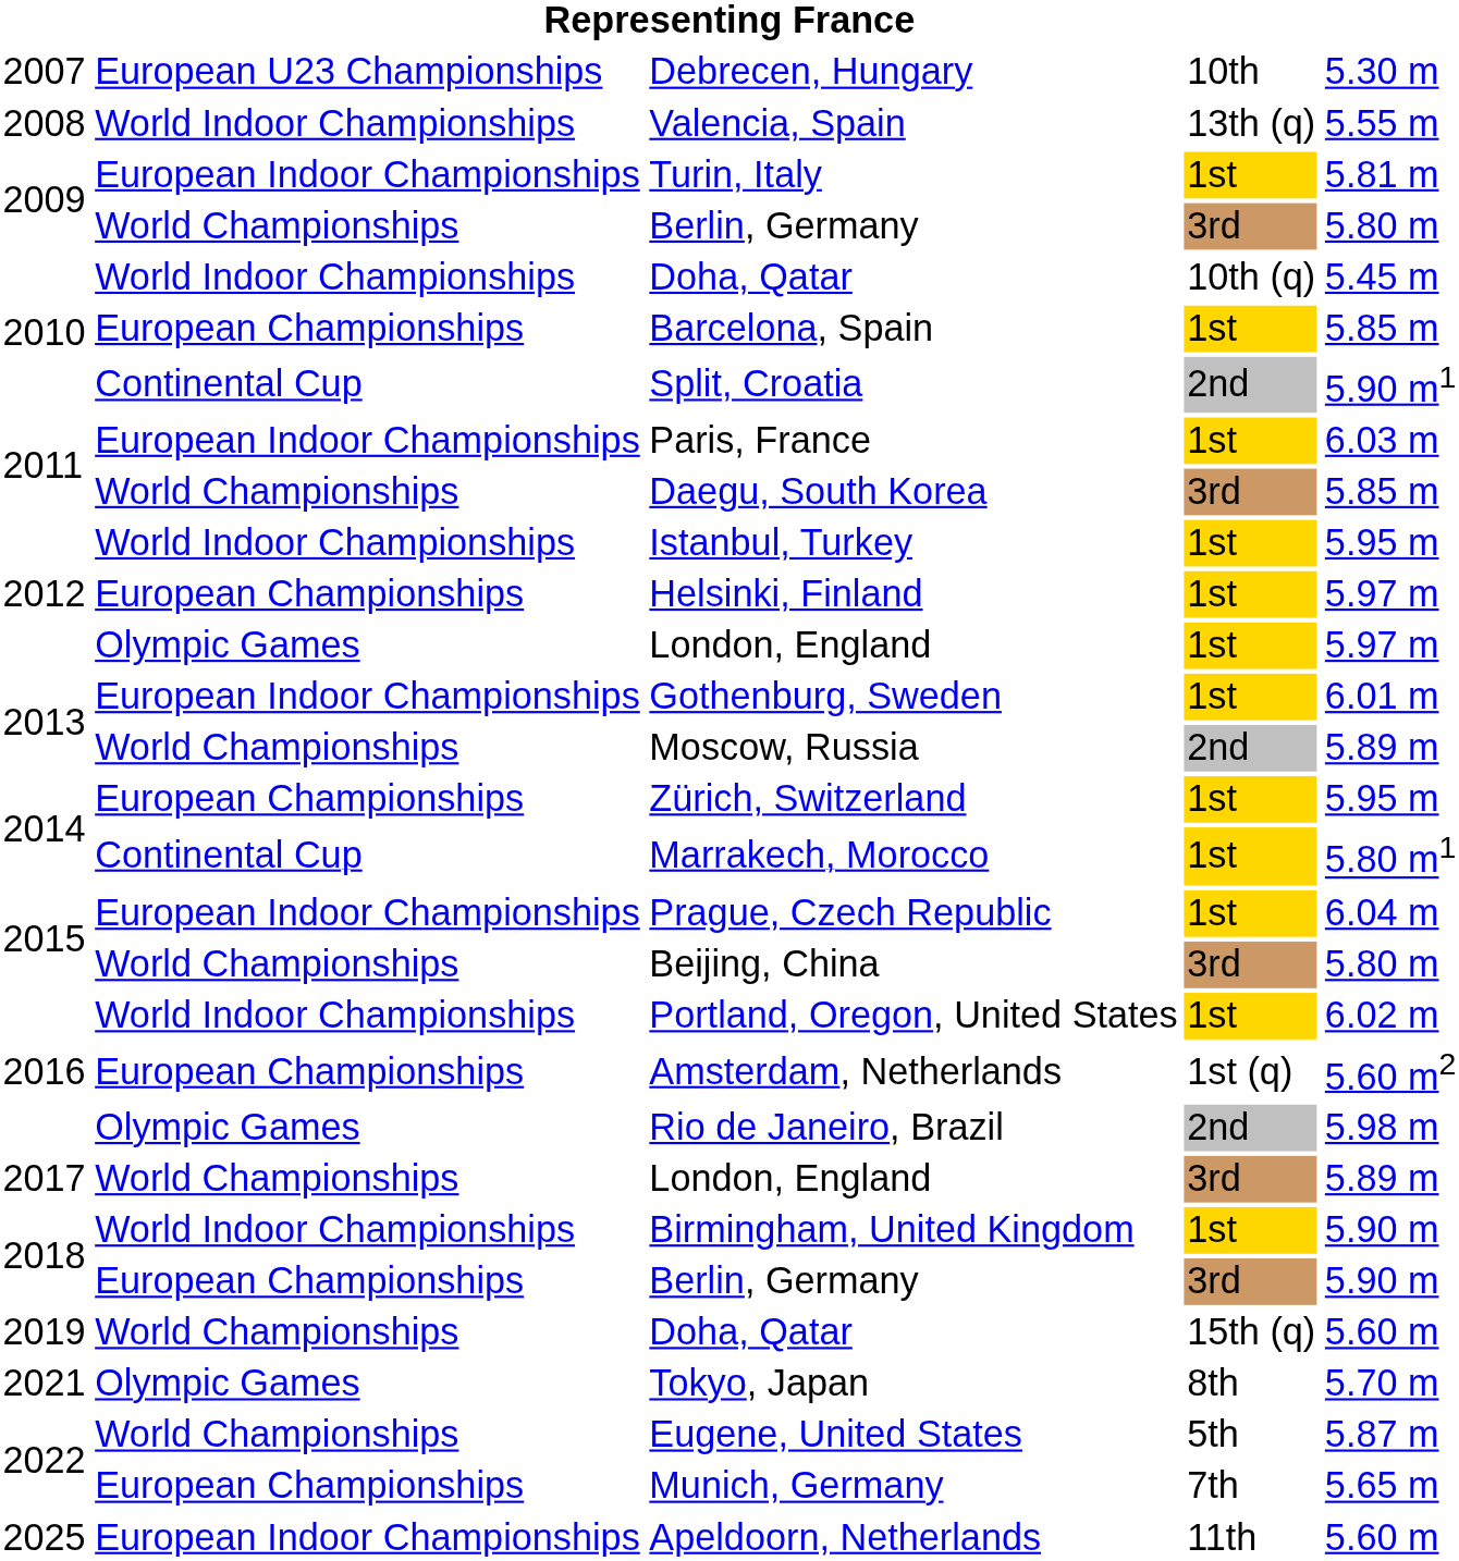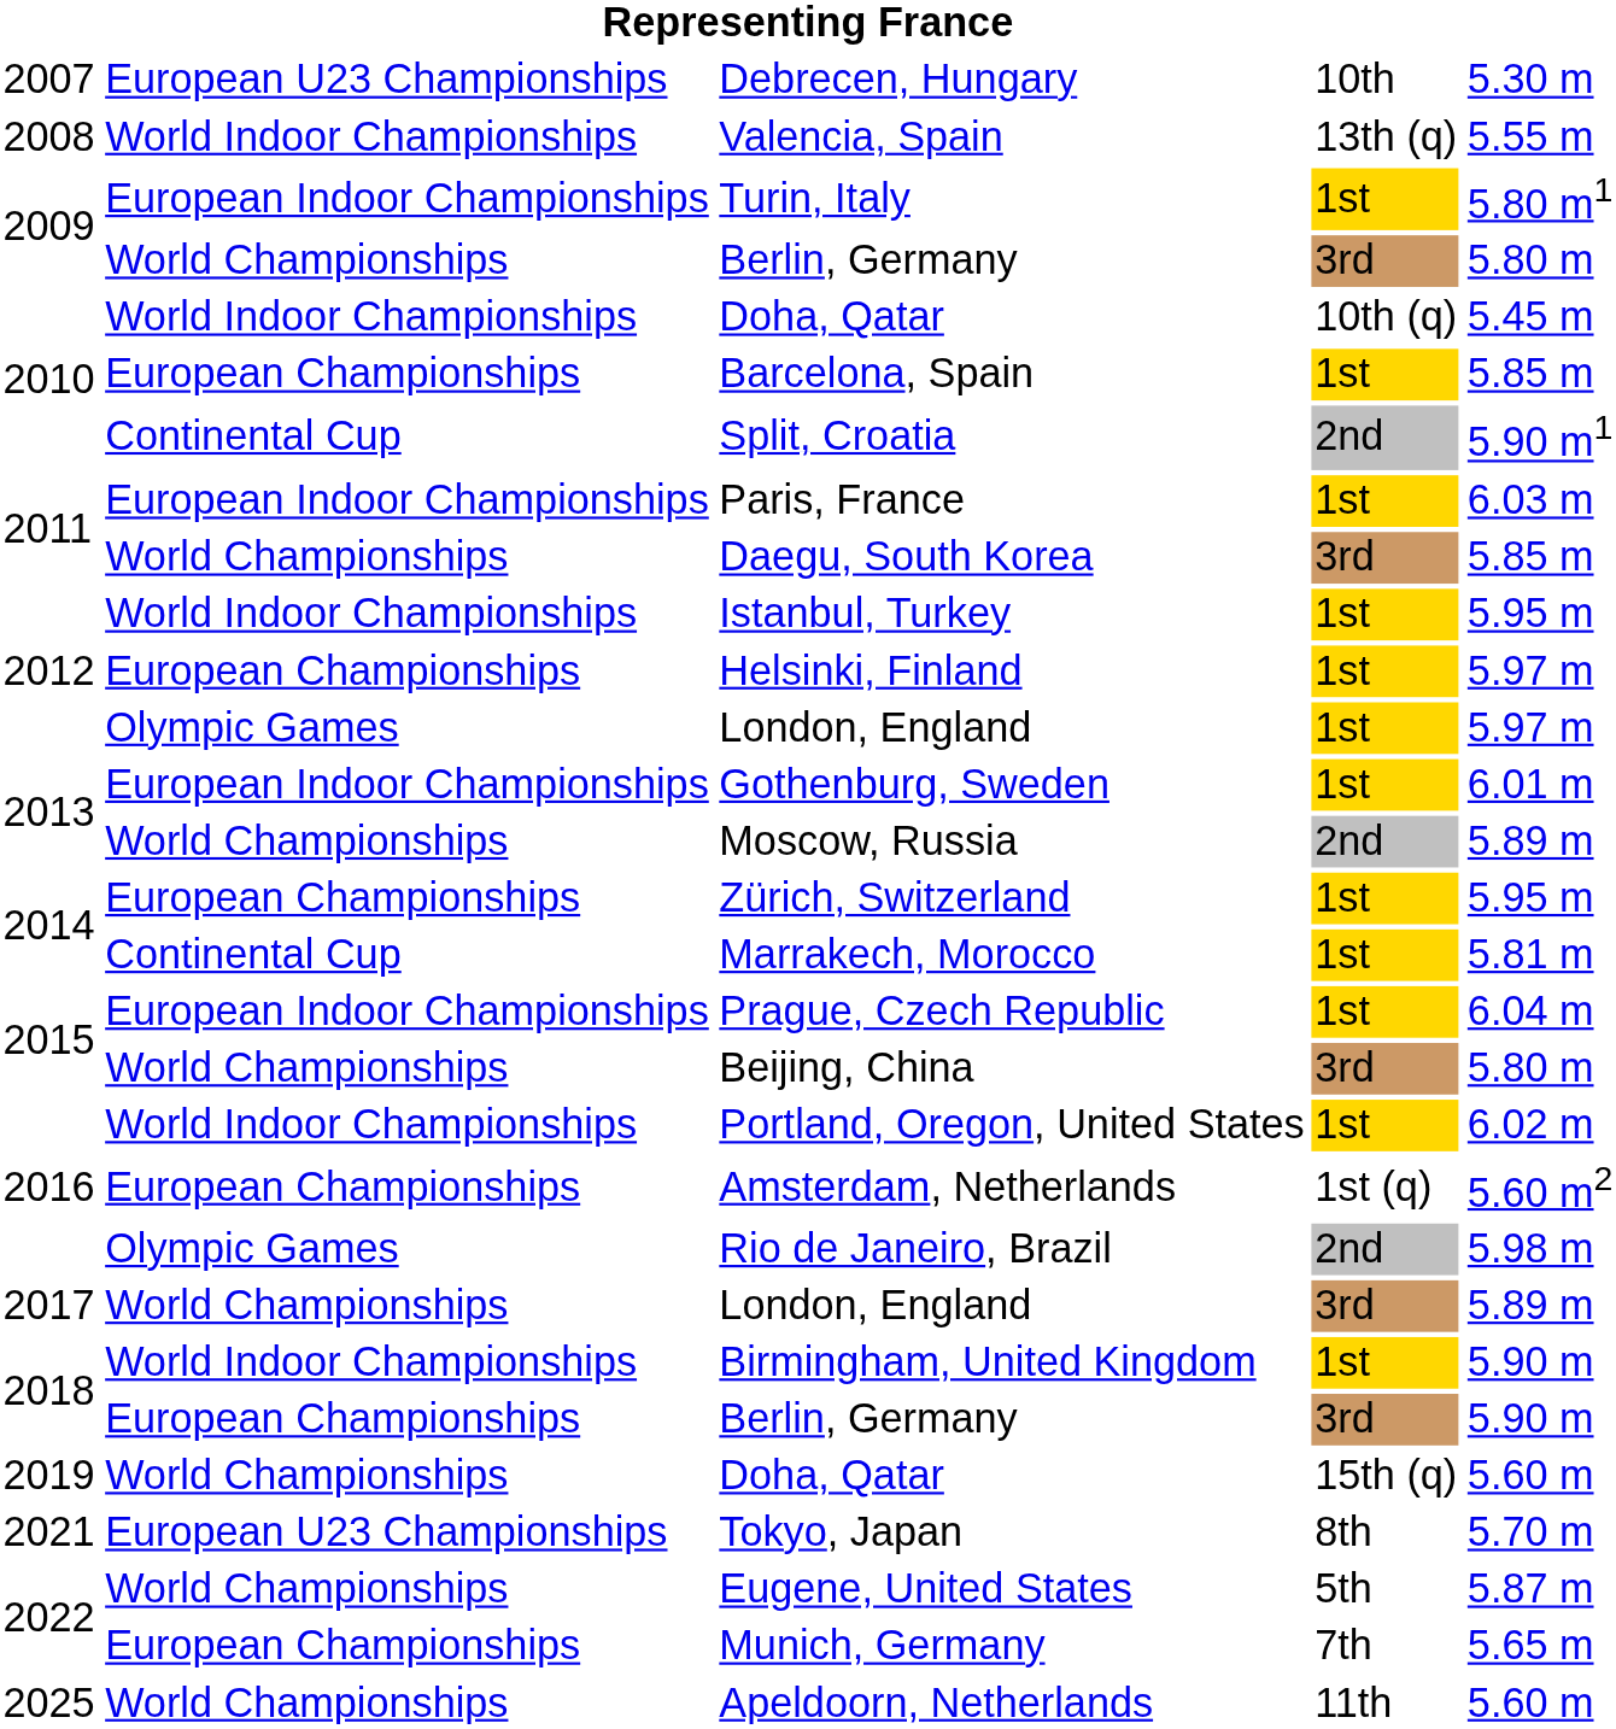Turin, Italy | column 5: 5.81 m -> 5.80 m1
Marrakech, Morocco | column 5: 5.80 m1 -> 5.81 m
Tokyo, Japan | column 2: Olympic Games -> European U23 Championships
Apeldoorn, Netherlands | column 2: European Indoor Championships -> World Championships
